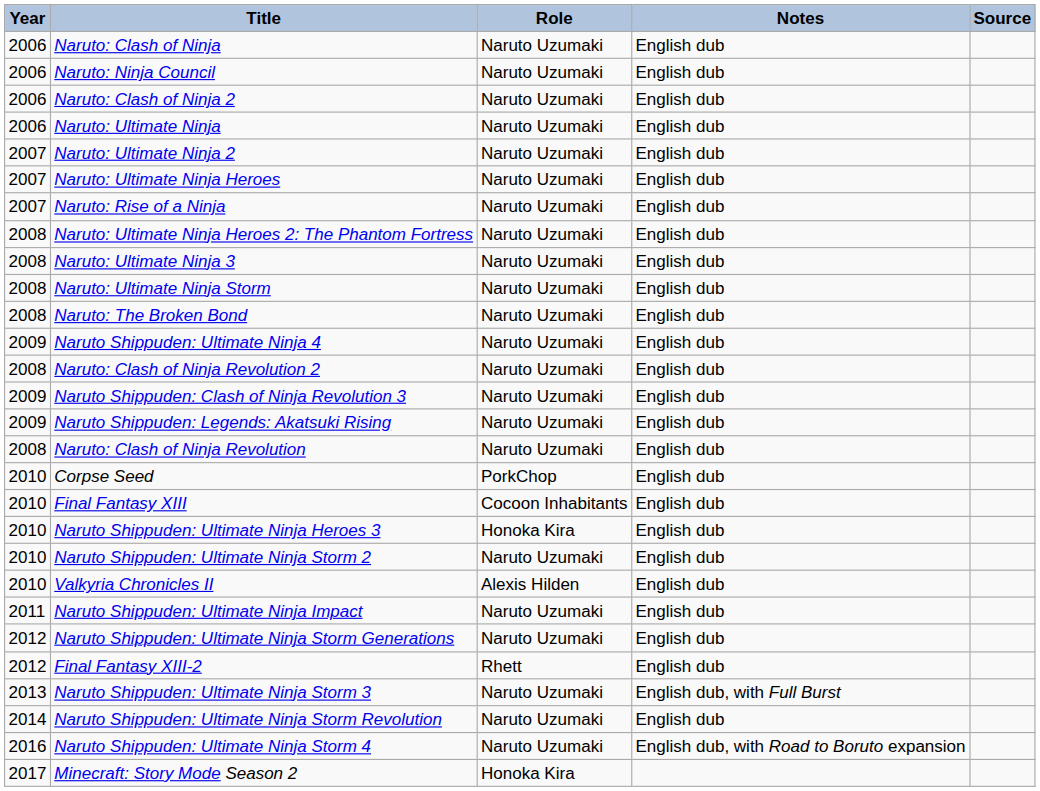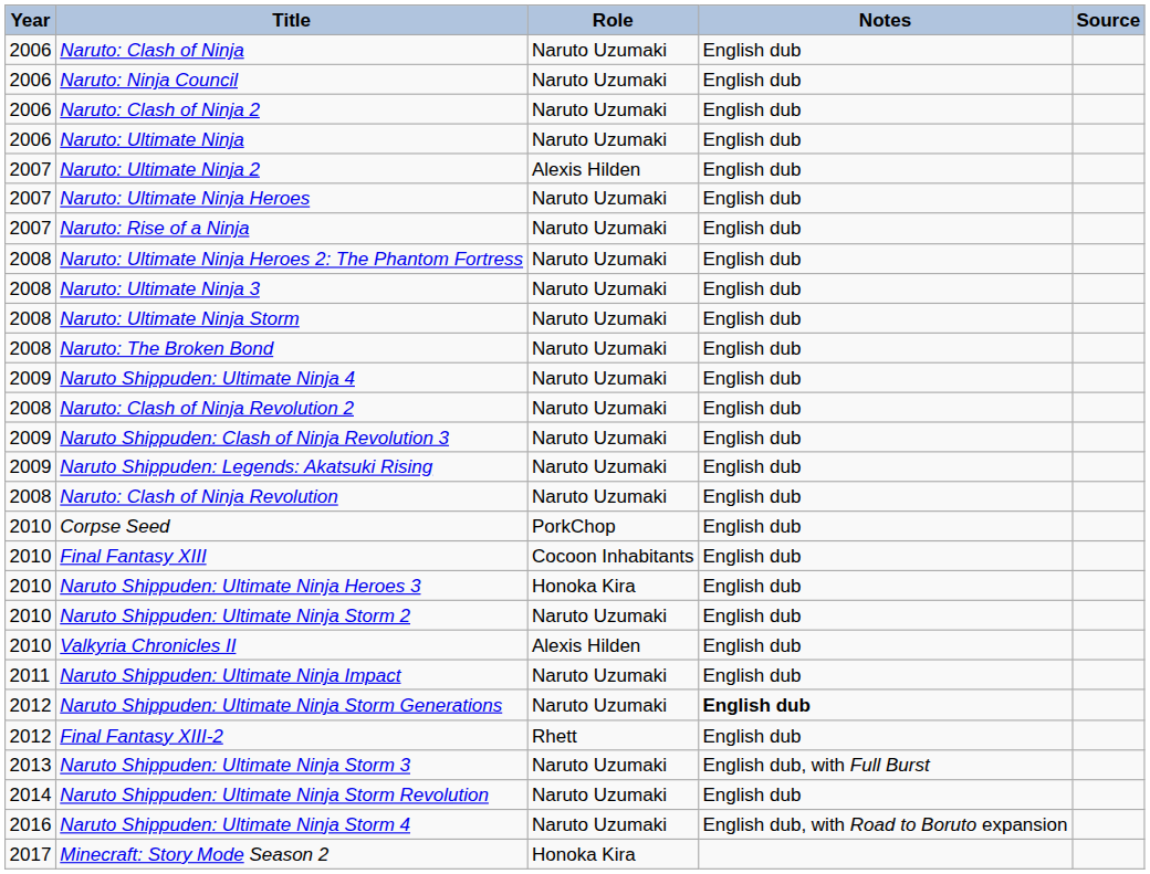Naruto: Ultimate Ninja 2 | Role: Naruto Uzumaki -> Alexis Hilden
Naruto Shippuden: Ultimate Ninja Storm Generations | Notes: normal -> bold
